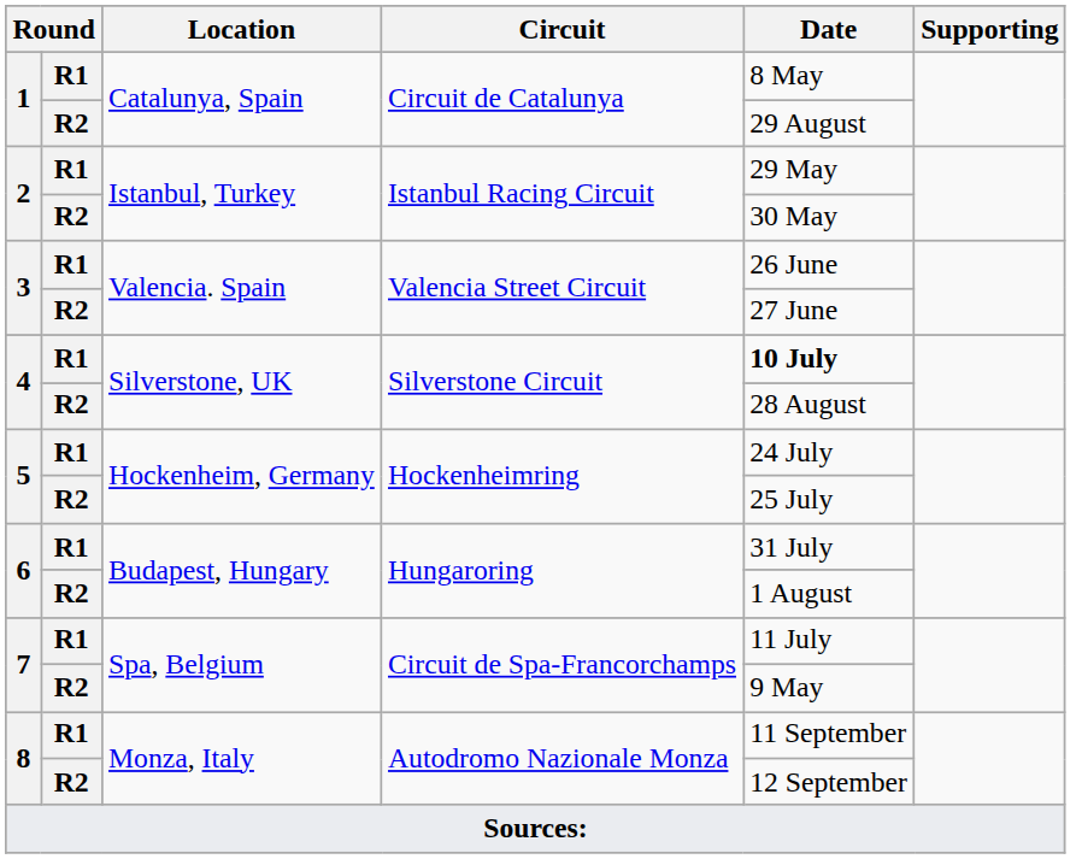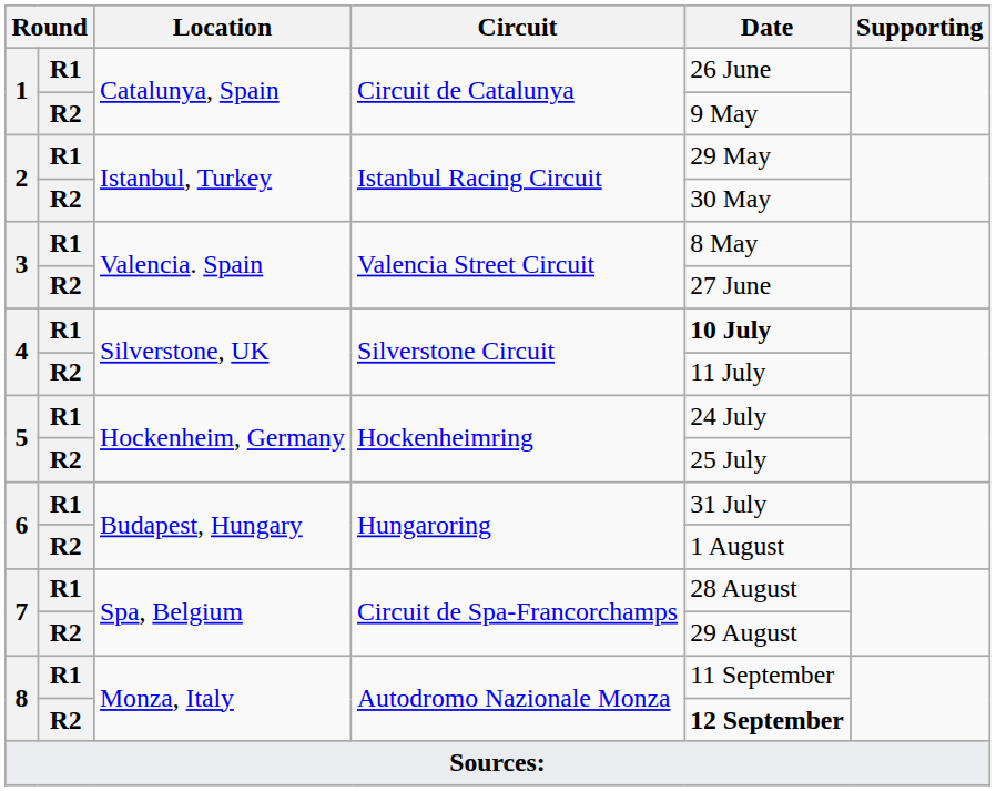1 / R1 | Date: 8 May -> 26 June
1 / R2 | Date: 29 August -> 9 May
3 / R1 | Date: 26 June -> 8 May
4 / R2 | Date: 28 August -> 11 July
7 / R1 | Date: 11 July -> 28 August
7 / R2 | Date: 9 May -> 29 August
8 / R2 | Date: normal -> bold
